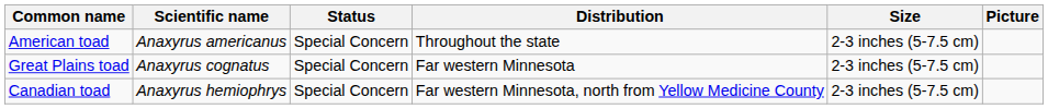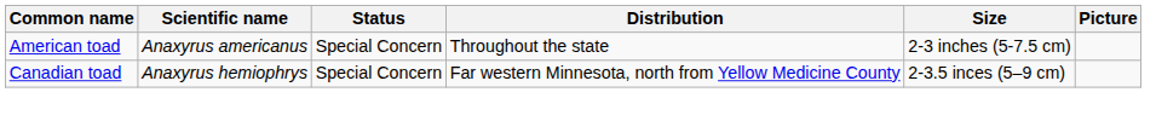- row: Great Plains toad | Anaxyrus cognatus | Special Concern | Far western Minnesota | 2-3 inches (5-7.5 cm)
Canadian toad | Size: 2-3 inches (5-7.5 cm) -> 2-3.5 inces (5–9 cm)
